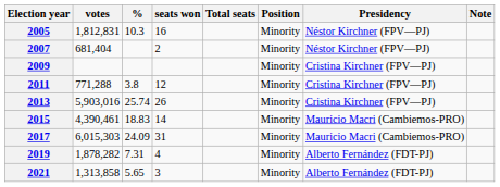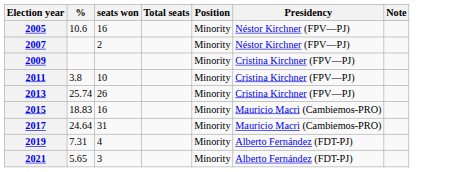- column: votes | 1,812,831 | 681,404 | 771,288 | 5,903,016 | 4,390,461 | 6,015,303 | 1,878,282 | 1,313,858
2005 | %: 10.3 -> 10.6
2011 | seats won: 12 -> 10
2015 | seats won: 14 -> 16
2017 | %: 24.09 -> 24.64
